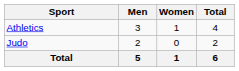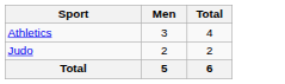- column: Women | 1 | 0 | 1
